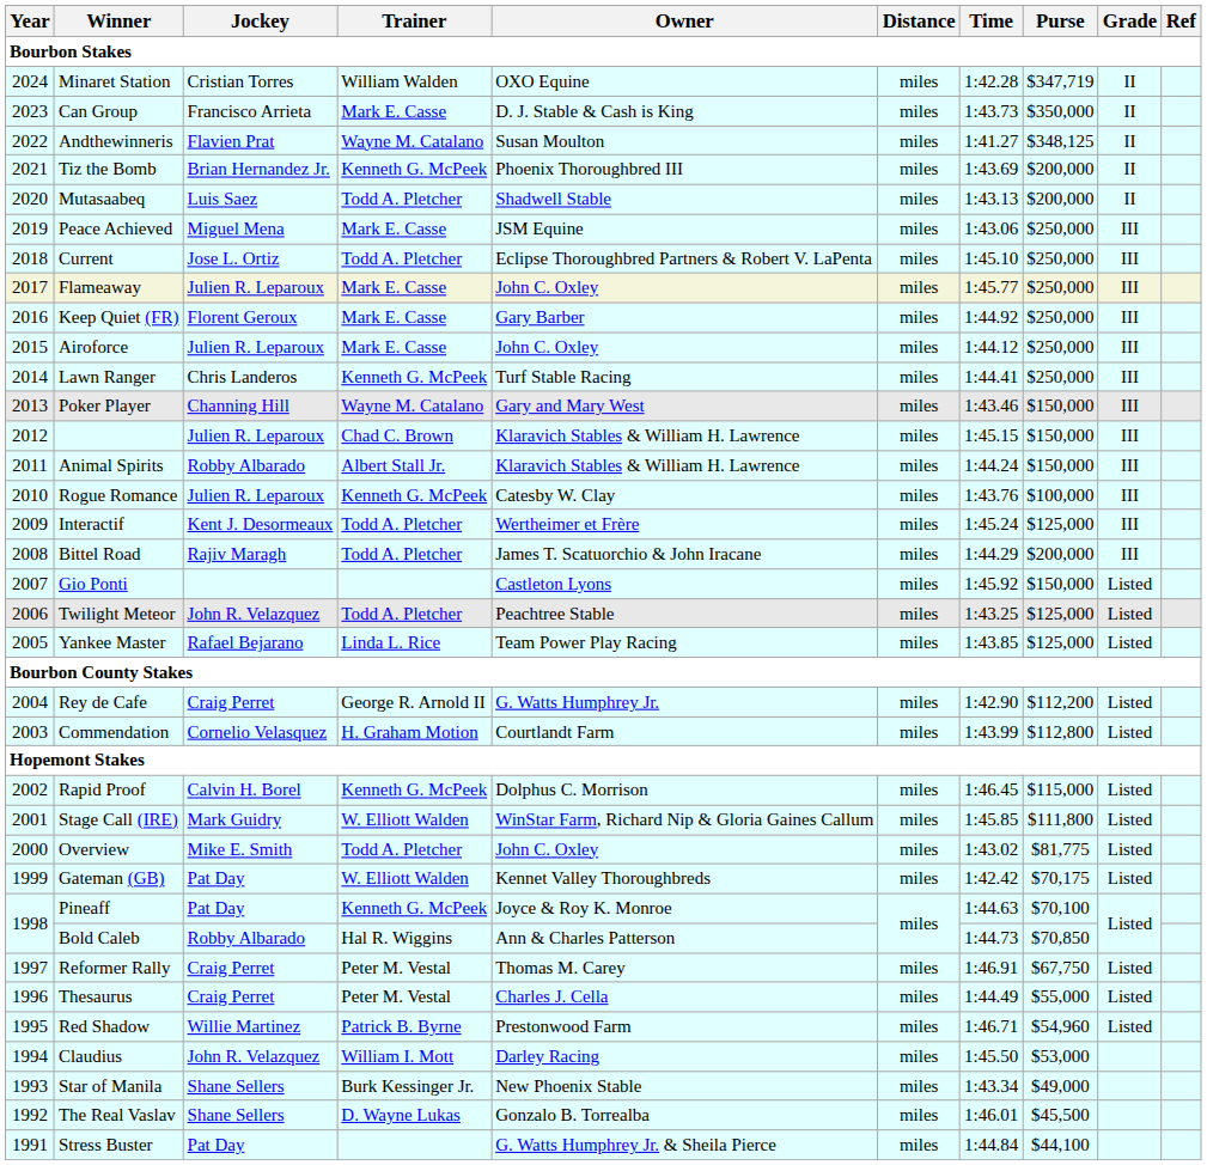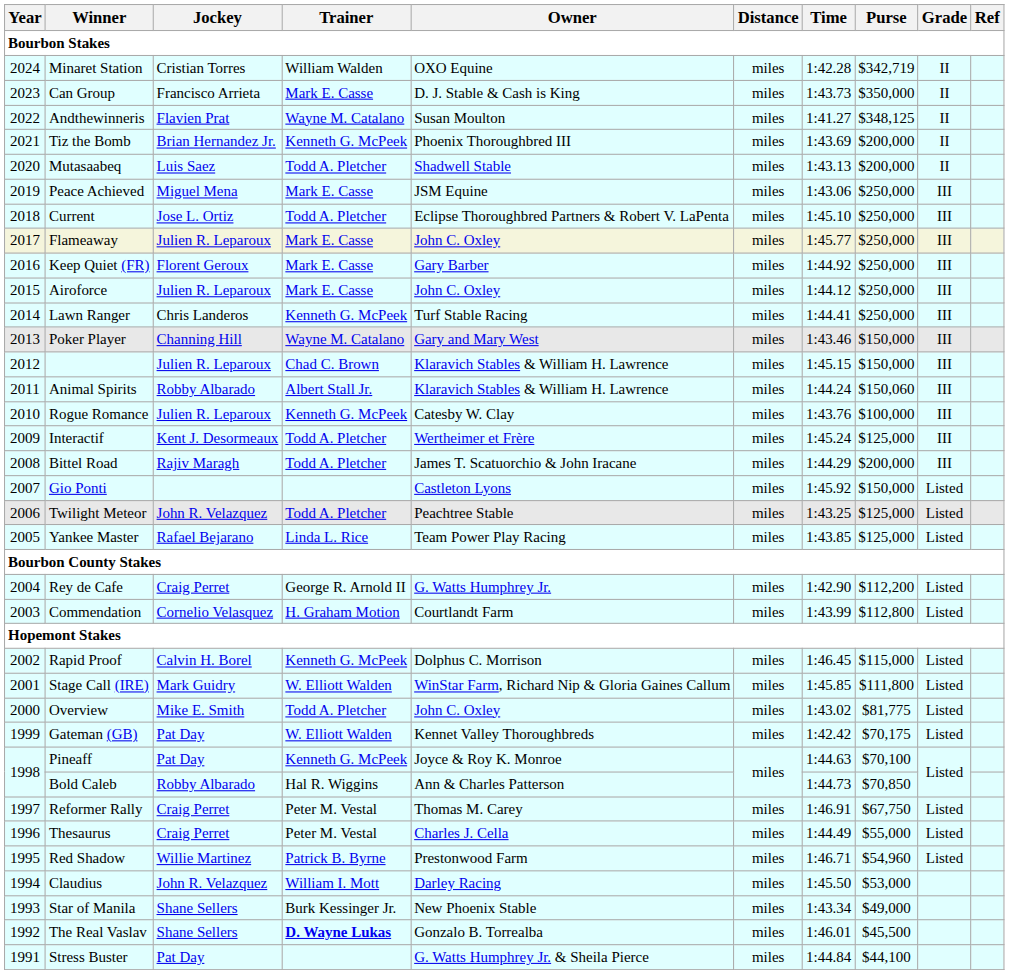Minaret Station | Purse: $347,719 -> $342,719
Animal Spirits | Purse: $150,000 -> $150,060
The Real Vaslav | Trainer: normal -> bold
